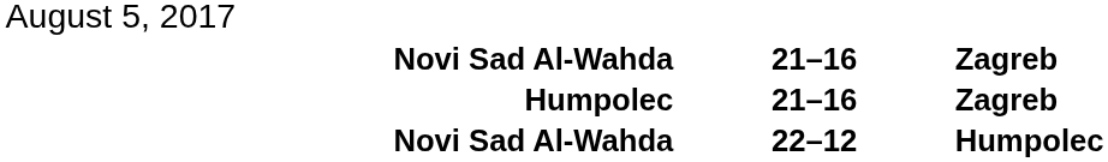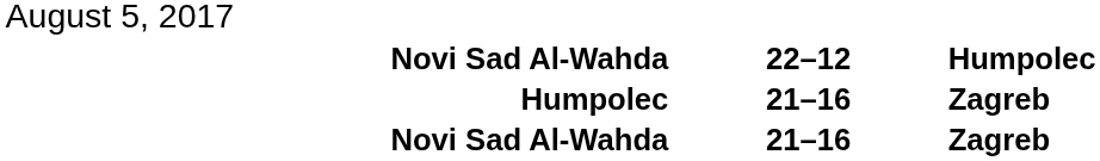rows swapped: Novi Sad Al-Wahda / 21–16 <-> Novi Sad Al-Wahda / 22–12
